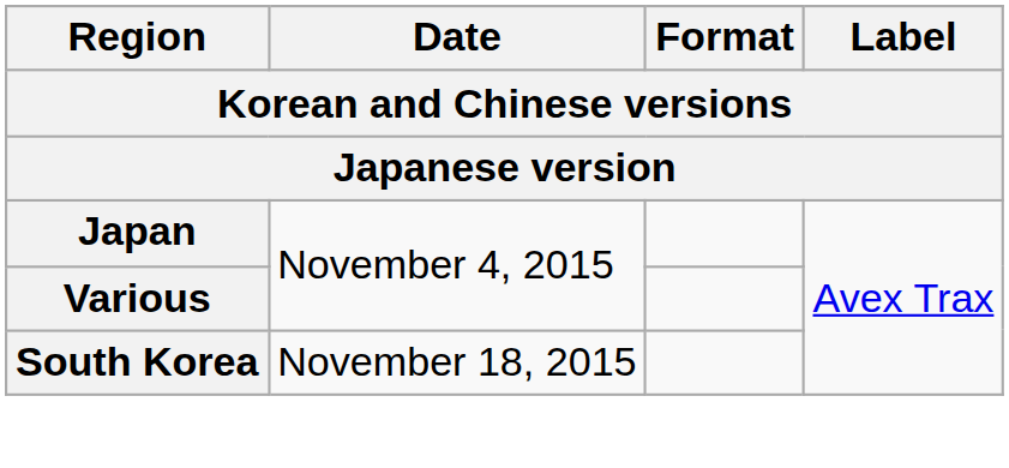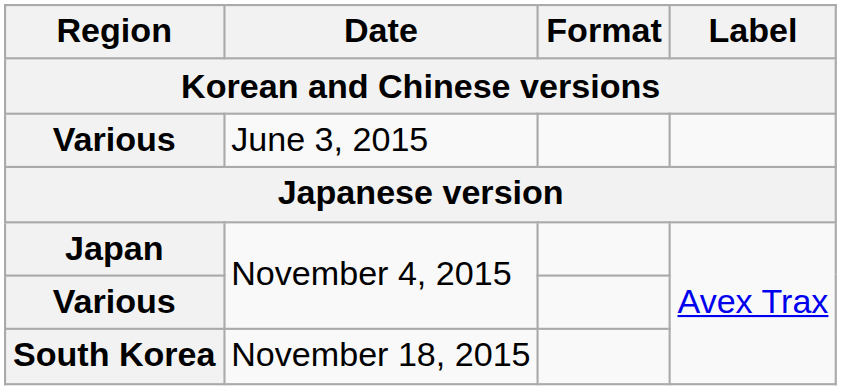+ row: Various | June 3, 2015
